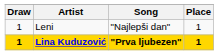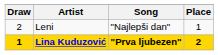Leni | Draw: 1 -> 2
Lina Kuduzović | Place: 1 -> 2
